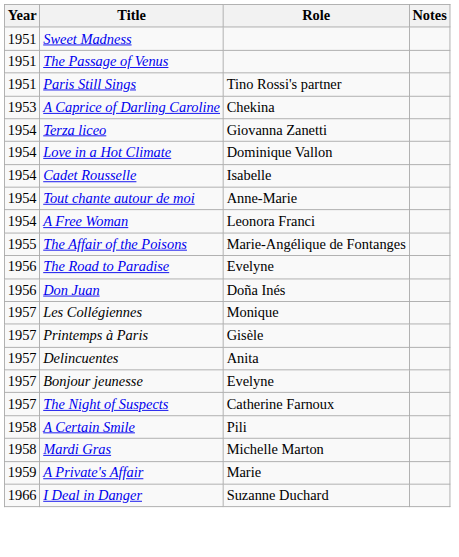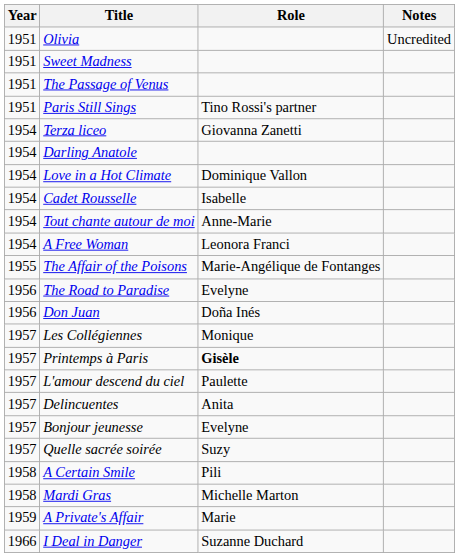+ row: 1951 | Olivia | Uncredited
- row: 1953 | A Caprice of Darling Caroline | Chekina
+ row: 1954 | Darling Anatole
Printemps à Paris | Role: normal -> bold
+ row: 1957 | L'amour descend du ciel | Paulette
- row: 1957 | The Night of Suspects | Catherine Farnoux
+ row: 1957 | Quelle sacrée soirée | Suzy
